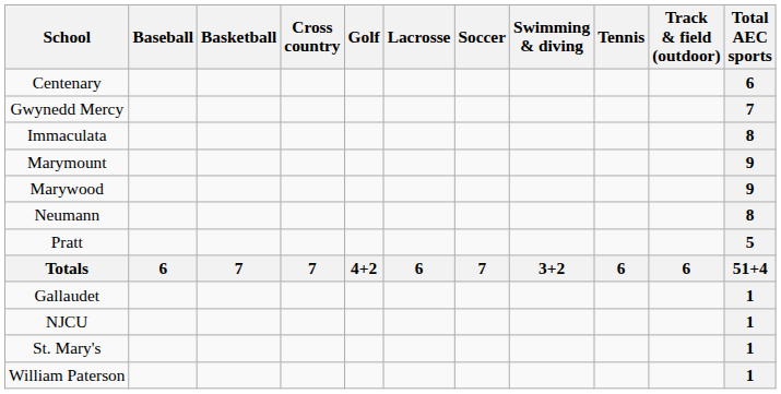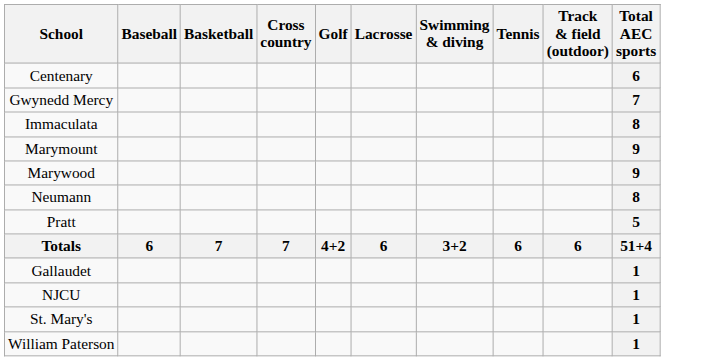- column: Soccer | 7
